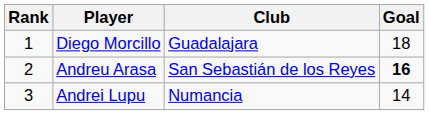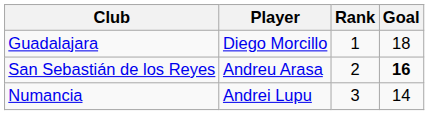columns swapped: Rank <-> Club
